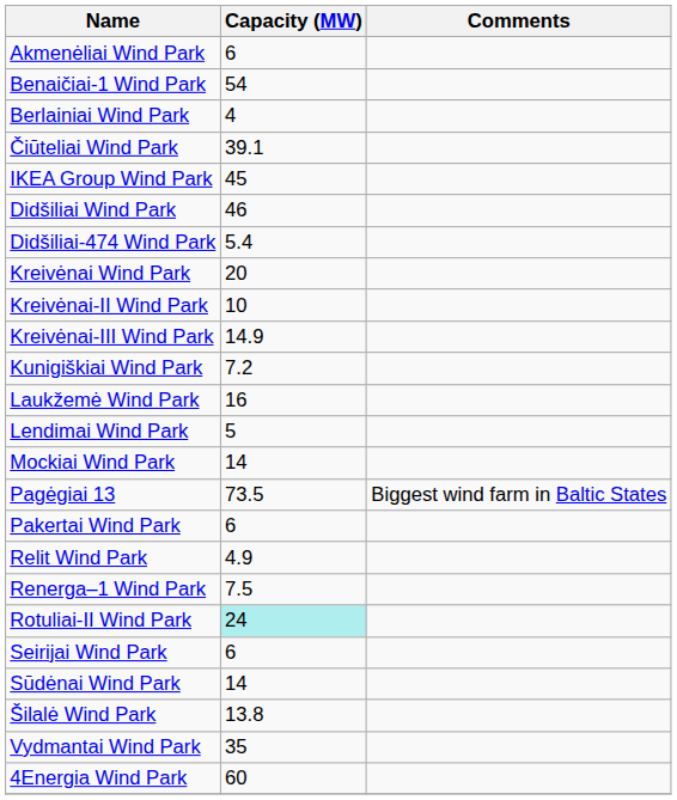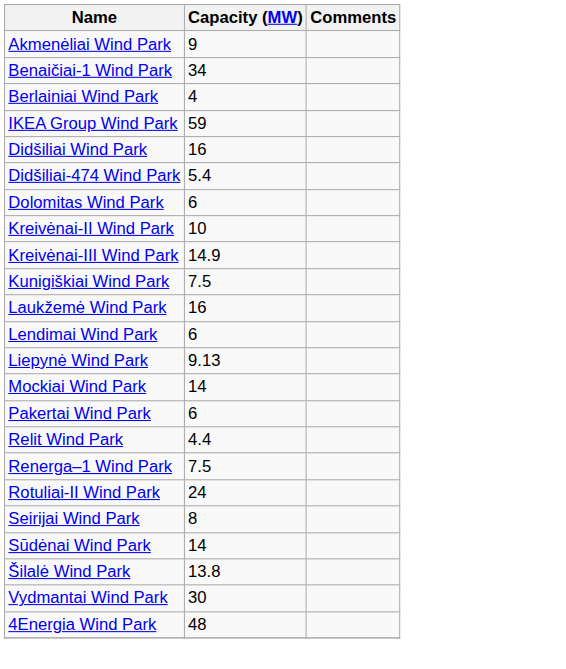Akmenėliai Wind Park | Capacity (MW): 6 -> 9
Benaičiai-1 Wind Park | Capacity (MW): 54 -> 34
- row: Čiūteliai Wind Park | 39.1
IKEA Group Wind Park | Capacity (MW): 45 -> 59
Didšiliai Wind Park | Capacity (MW): 46 -> 16
+ row: Dolomitas Wind Park | 6
- row: Kreivėnai Wind Park | 20
Kunigiškiai Wind Park | Capacity (MW): 7.2 -> 7.5
Lendimai Wind Park | Capacity (MW): 5 -> 6
+ row: Liepynė Wind Park | 9.13
- row: Pagėgiai 13 | 73.5 | Biggest wind farm in Baltic States
Relit Wind Park | Capacity (MW): 4.9 -> 4.4
Rotuliai-II Wind Park | Capacity (MW): paleturquoise background -> no background
Seirijai Wind Park | Capacity (MW): 6 -> 8
Vydmantai Wind Park | Capacity (MW): 35 -> 30
4Energia Wind Park | Capacity (MW): 60 -> 48
